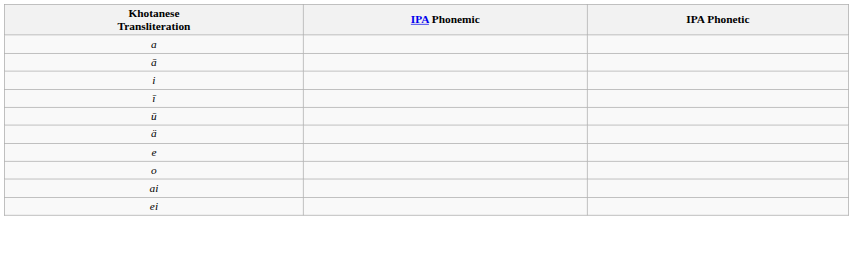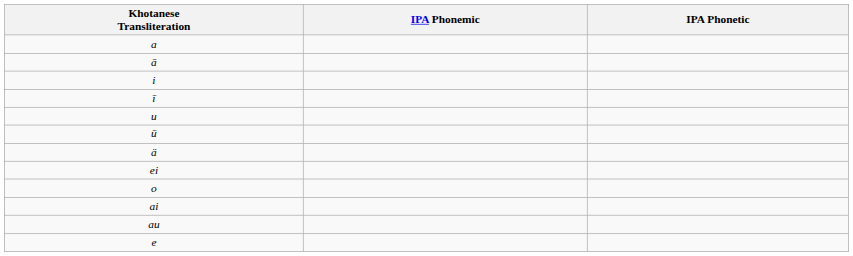+ row: u
rows swapped: e <-> ei
+ row: au
